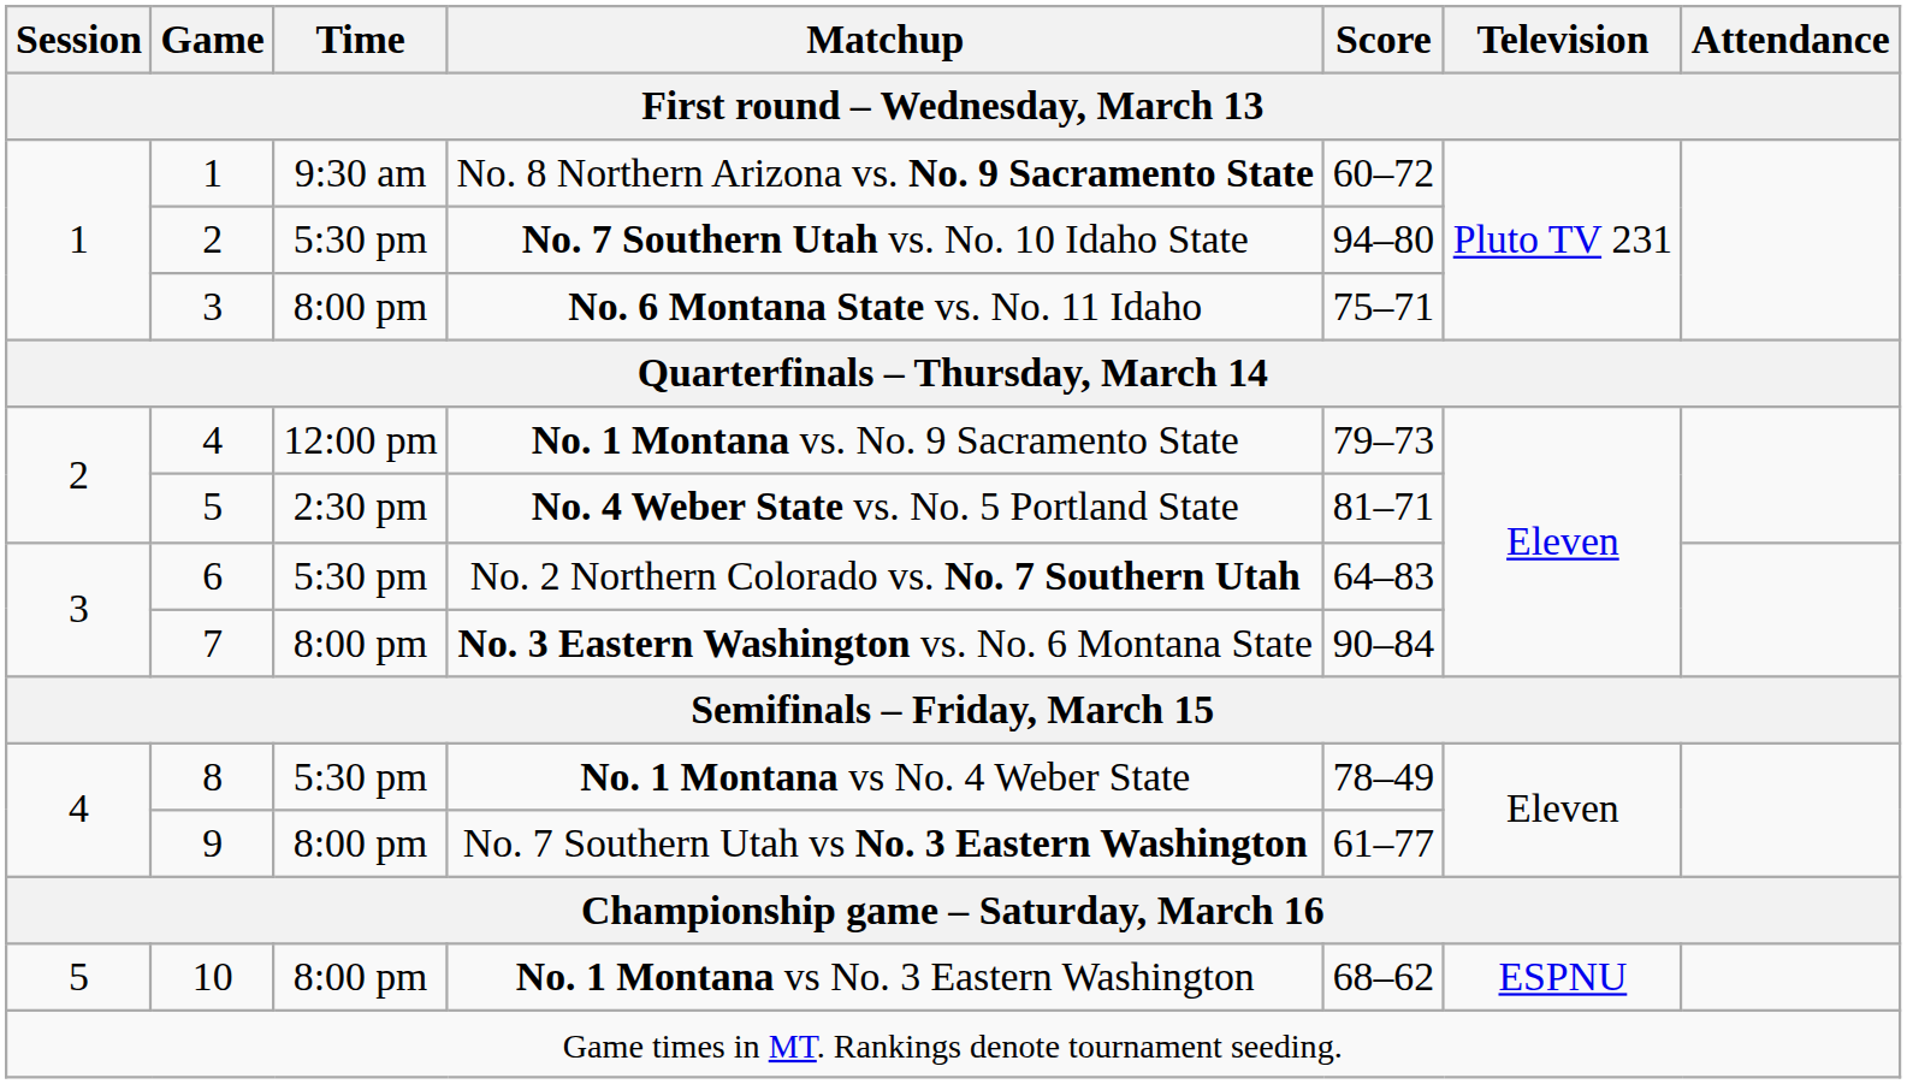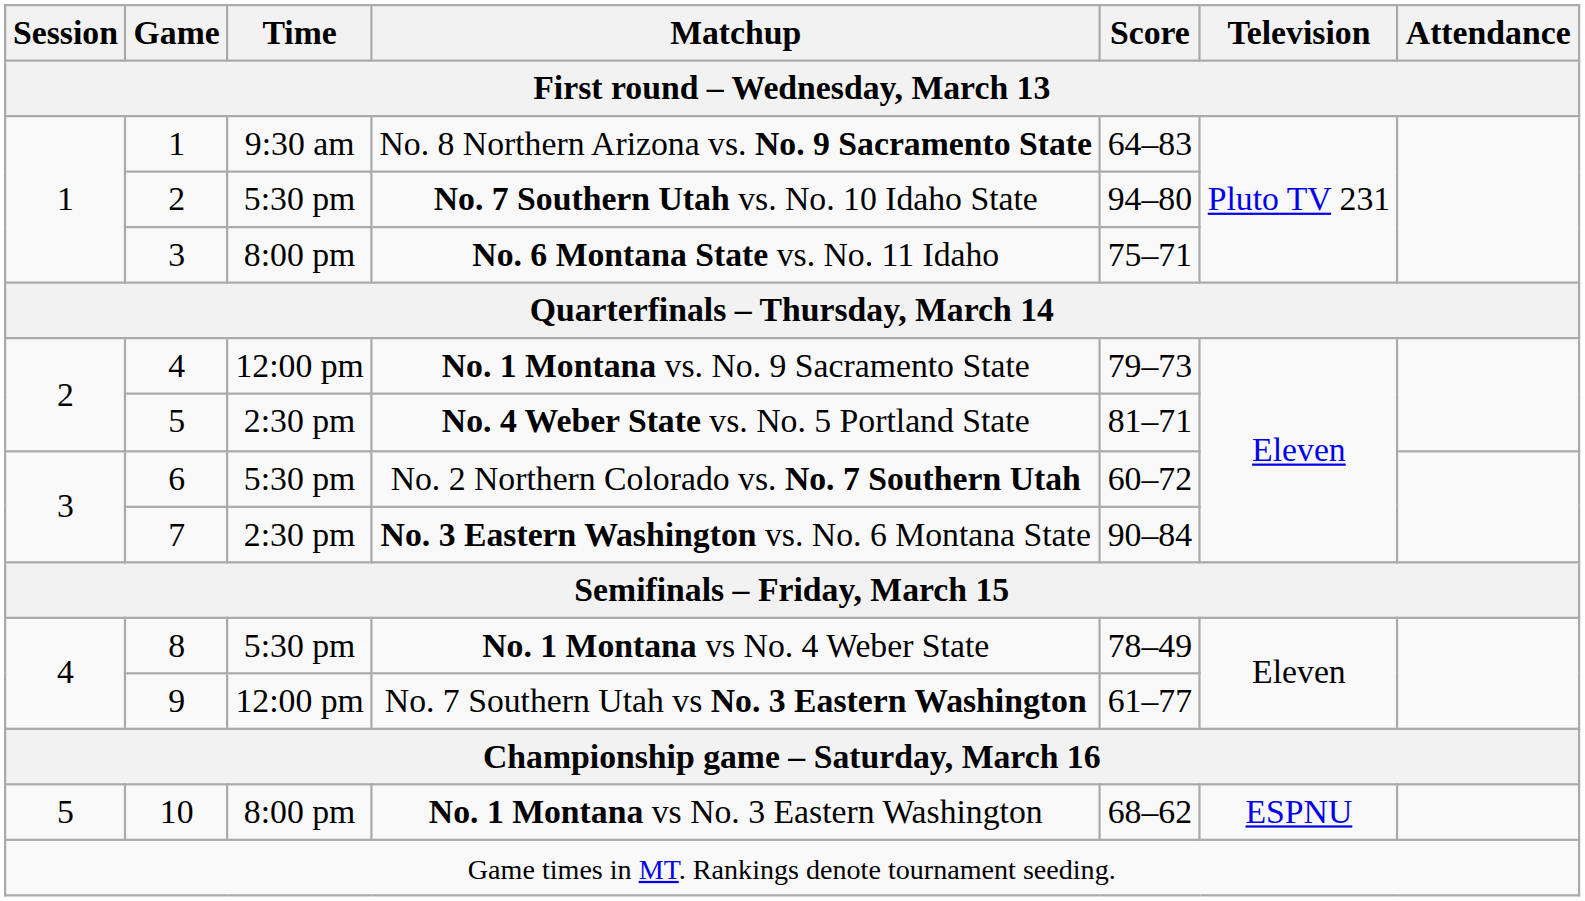No. 8 Northern Arizona vs. No. 9 Sacramento State | Score: 60–72 -> 64–83
No. 2 Northern Colorado vs. No. 7 Southern Utah | Score: 64–83 -> 60–72
No. 3 Eastern Washington vs. No. 6 Montana State | Time: 8:00 pm -> 2:30 pm
No. 7 Southern Utah vs No. 3 Eastern Washington | Time: 8:00 pm -> 12:00 pm
